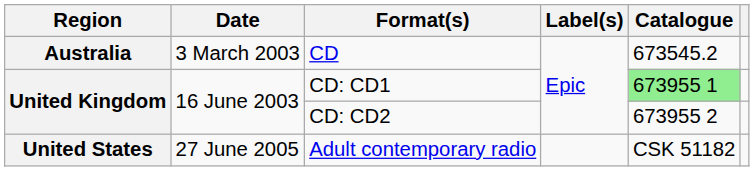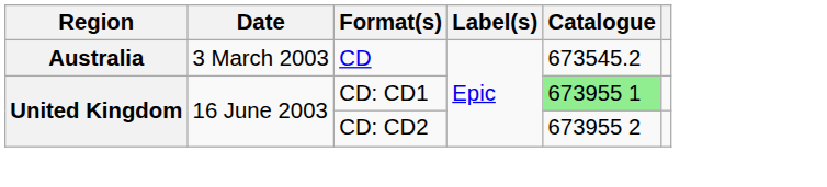- row: United States | 27 June 2005 | Adult contemporary radio | CSK 51182
